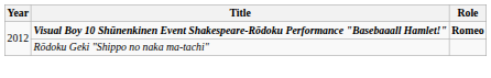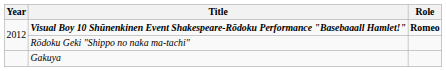+ row: Gakuya
